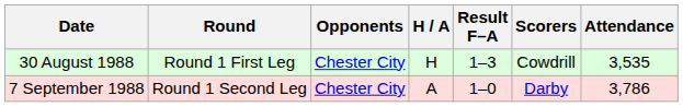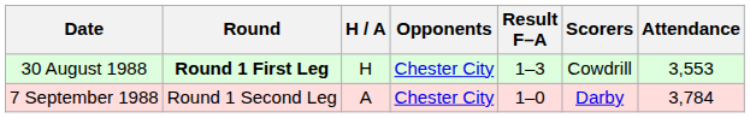columns swapped: Opponents <-> H / A
30 August 1988 | Round: normal -> bold
30 August 1988 | Attendance: 3,535 -> 3,553
7 September 1988 | Attendance: 3,786 -> 3,784
